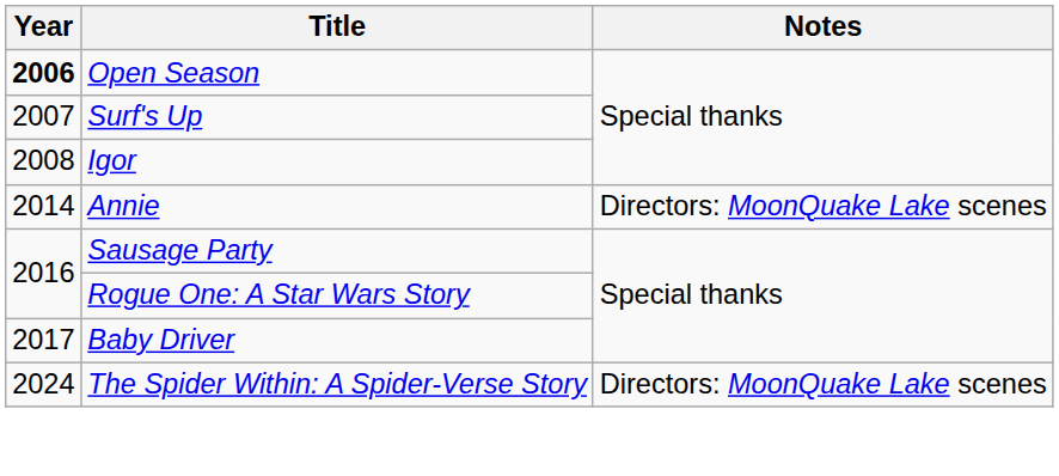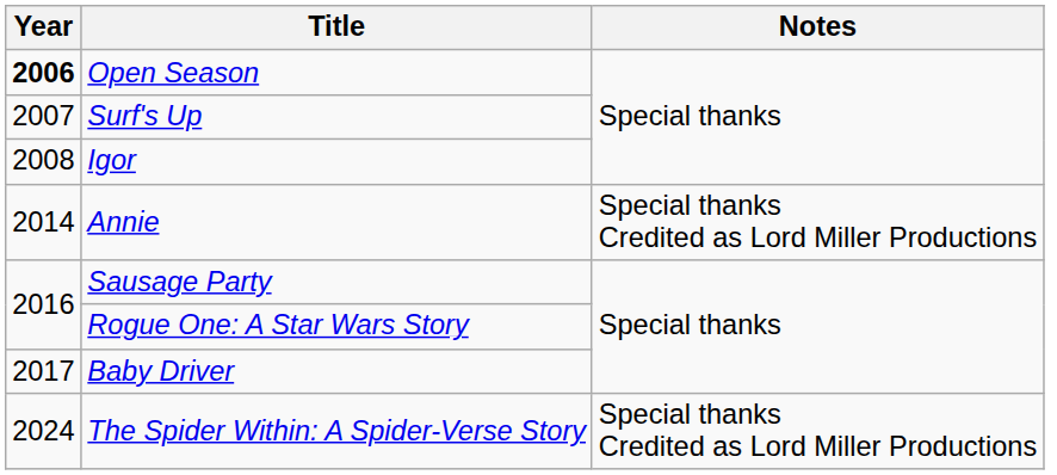Annie | Notes: Directors: MoonQuake Lake scenes -> Special thanks Credited as Lord Miller Productions
The Spider Within: A Spider-Verse Story | Notes: Directors: MoonQuake Lake scenes -> Special thanks Credited as Lord Miller Productions
